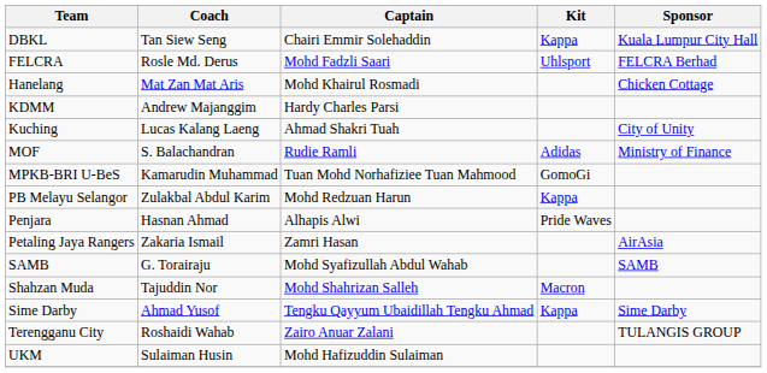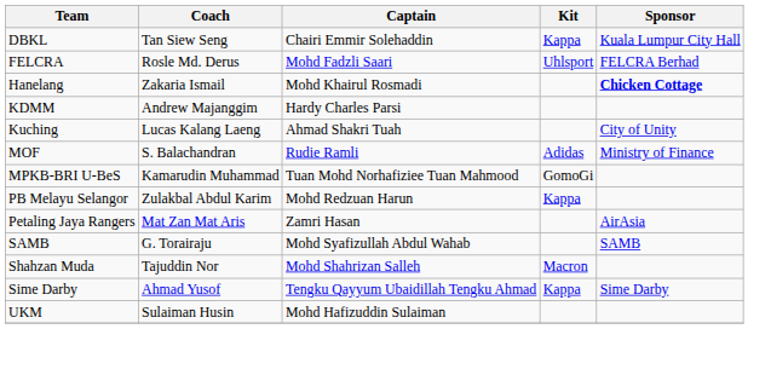Hanelang | Coach: Mat Zan Mat Aris -> Zakaria Ismail
Hanelang | Sponsor: normal -> bold
- row: Penjara | Hasnan Ahmad | Alhapis Alwi | Pride Waves
Petaling Jaya Rangers | Coach: Zakaria Ismail -> Mat Zan Mat Aris
- row: Terengganu City | Roshaidi Wahab | Zairo Anuar Zalani | TULANGIS GROUP
